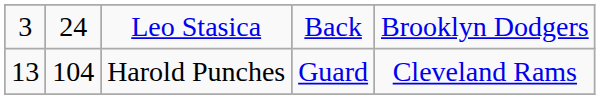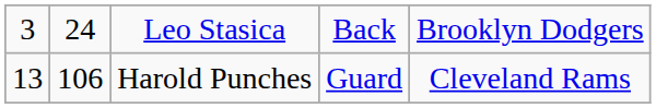Harold Punches | column 2: 104 -> 106
